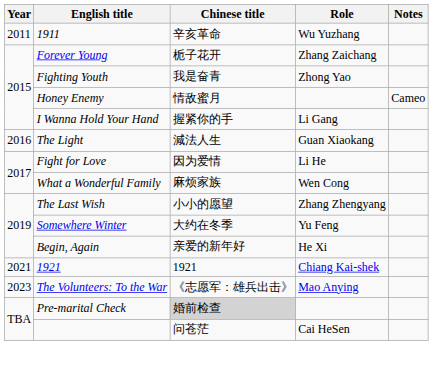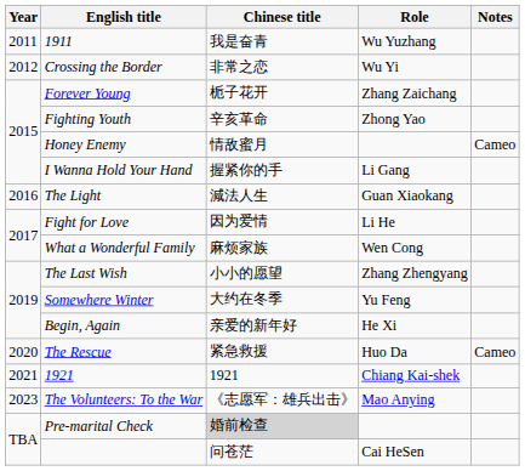1911 | Chinese title: 辛亥革命 -> 我是奋青
+ row: 2012 | Crossing the Border | 非常之恋 | Wu Yi
Fighting Youth | Chinese title: 我是奋青 -> 辛亥革命
+ row: 2020 | The Rescue | 紧急救援 | Huo Da | Cameo
